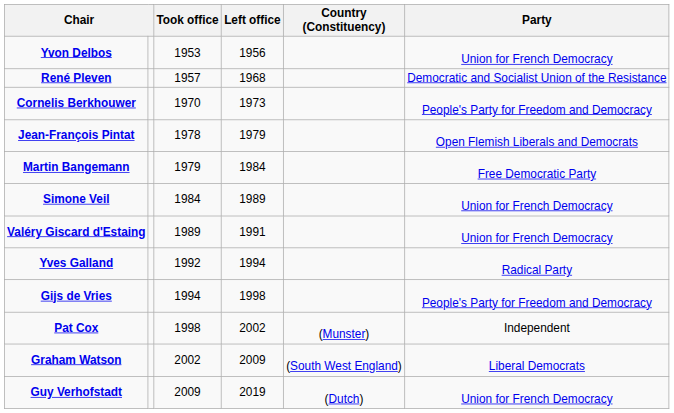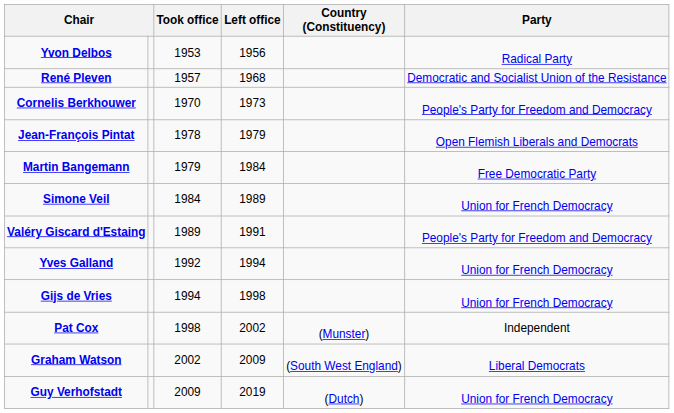Yvon Delbos | Party: Union for French Democracy -> Radical Party
Valéry Giscard d'Estaing | Party: Union for French Democracy -> People's Party for Freedom and Democracy
Yves Galland | Party: Radical Party -> Union for French Democracy
Gijs de Vries | Party: People's Party for Freedom and Democracy -> Union for French Democracy
